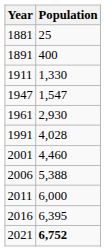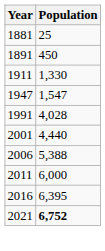1891 | Population: 400 -> 450
- row: 1961 | 2,930
2001 | Population: 4,460 -> 4,440
